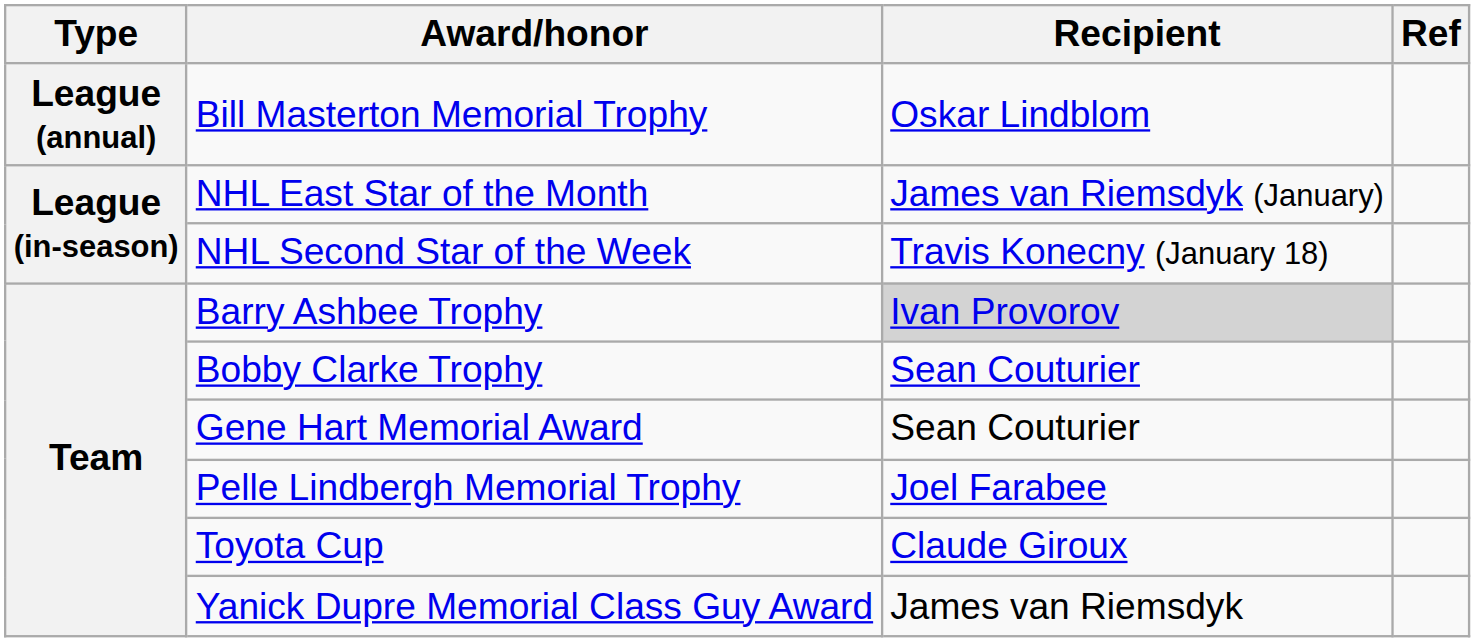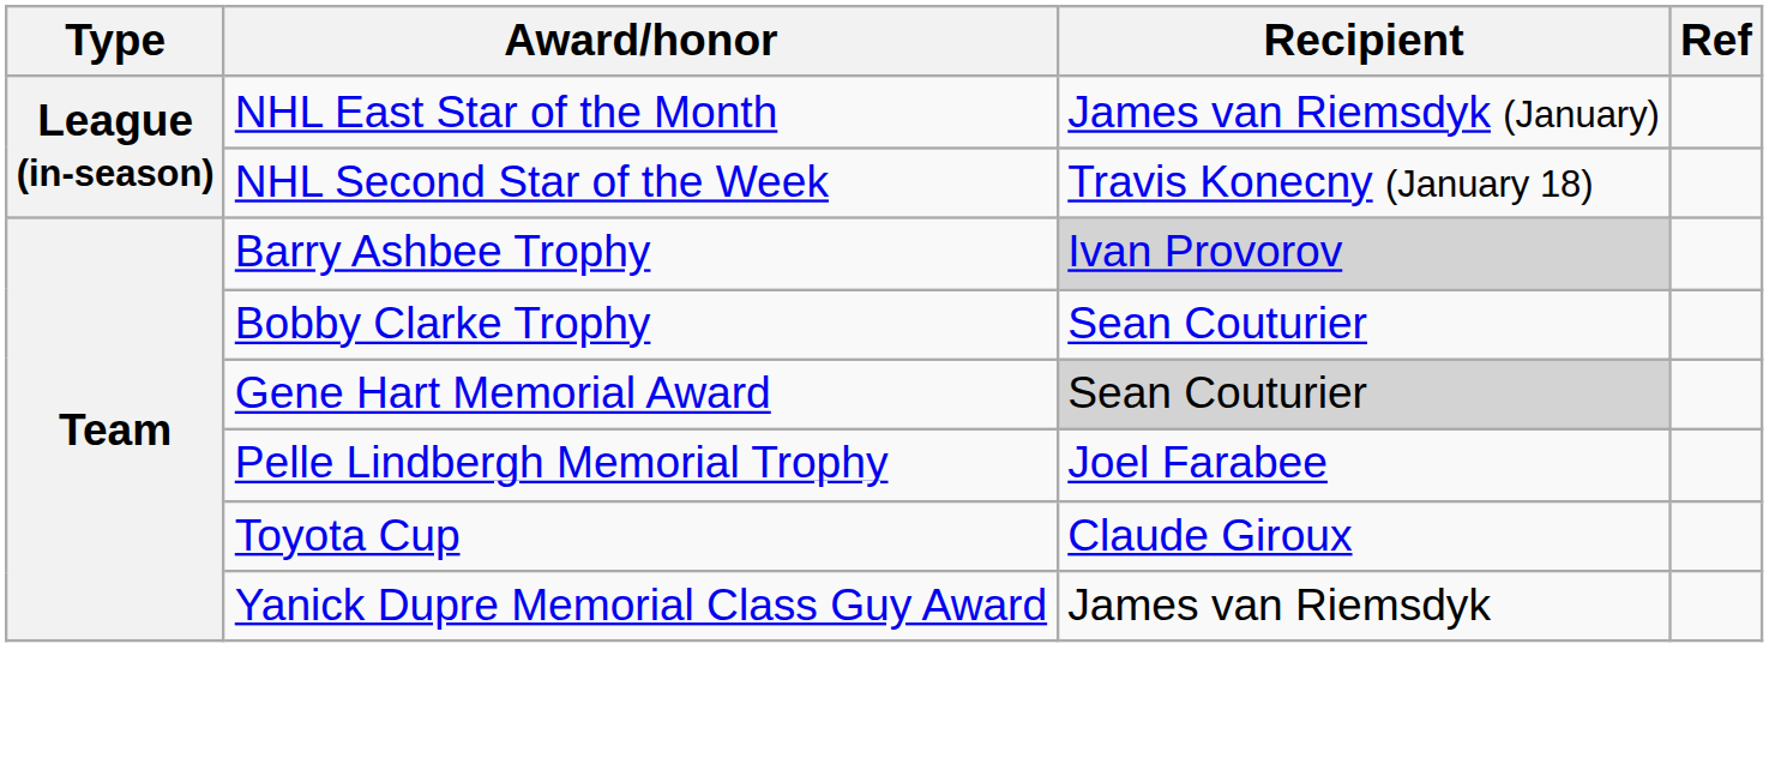- row: League (annual) | Bill Masterton Memorial Trophy | Oskar Lindblom
Gene Hart Memorial Award | Recipient: no background -> lightgrey background
